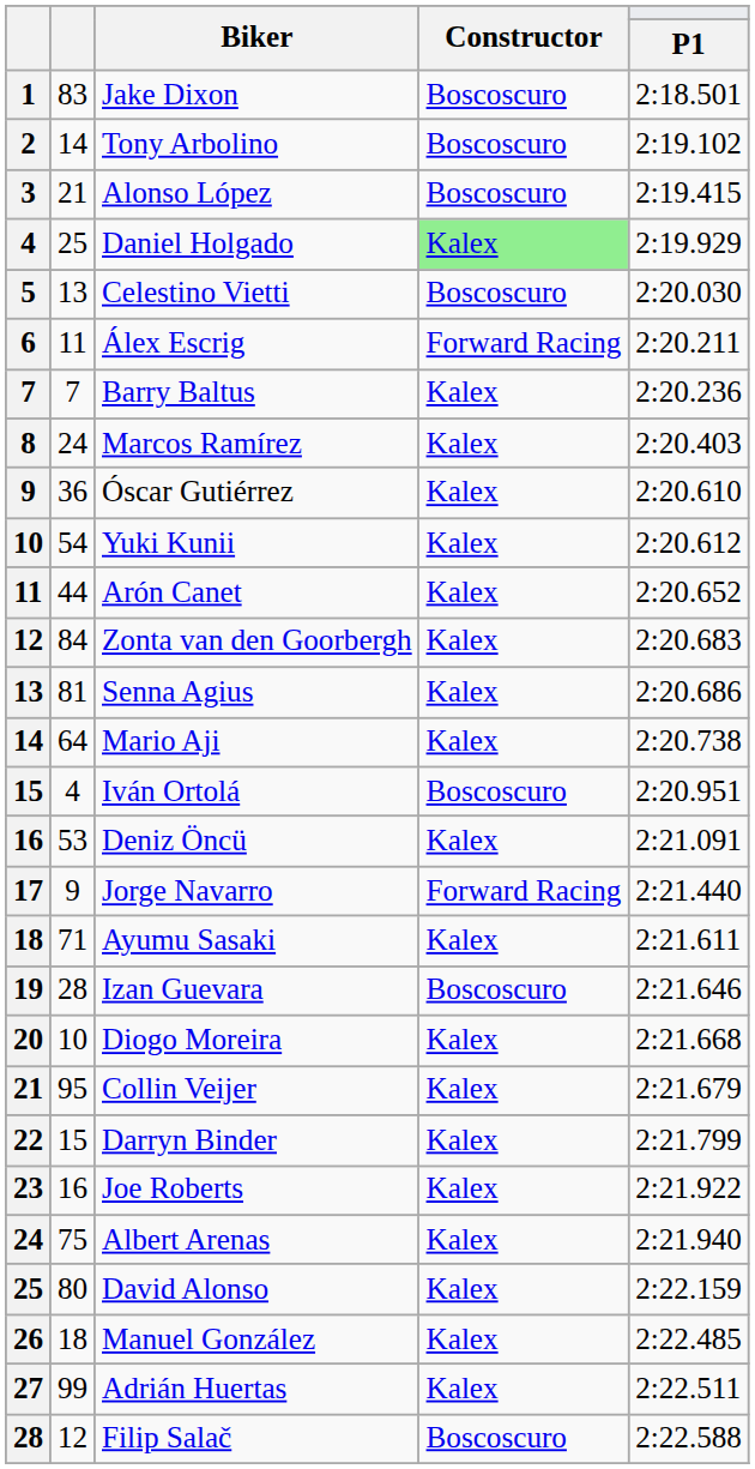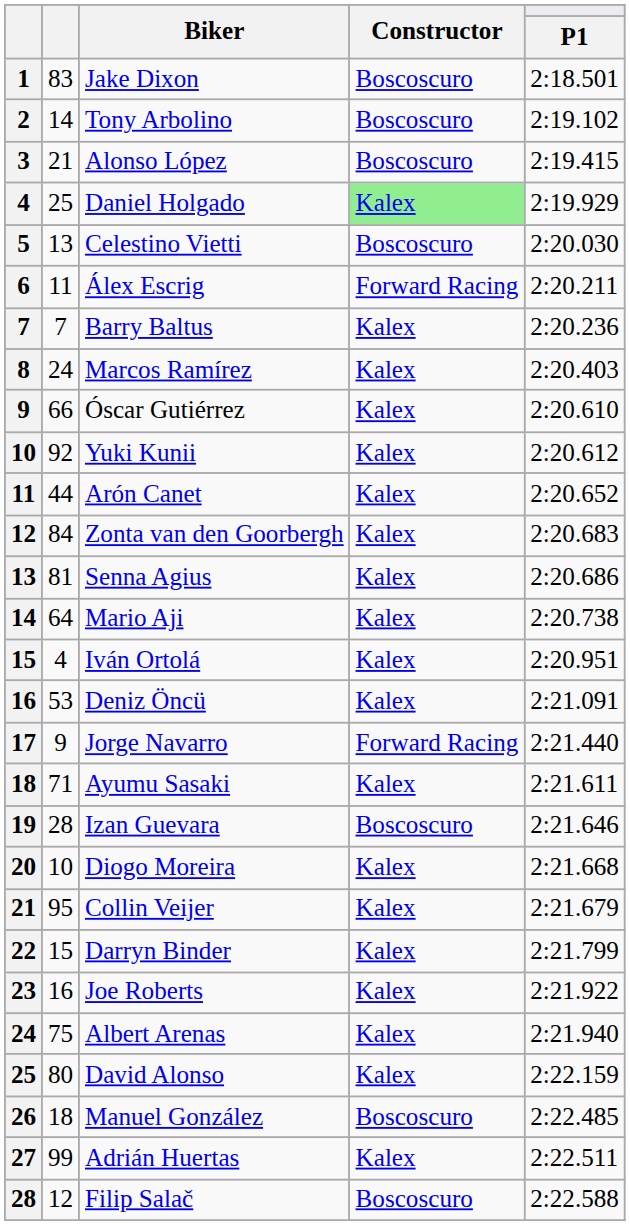Óscar Gutiérrez | column 2: 36 -> 66
Yuki Kunii | column 2: 54 -> 92
Iván Ortolá | Constructor: Boscoscuro -> Kalex
Manuel González | Constructor: Kalex -> Boscoscuro
